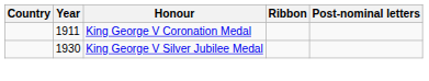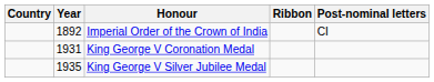+ row: 1892 | Imperial Order of the Crown of India | CI
King George V Coronation Medal | Year: 1911 -> 1931
King George V Silver Jubilee Medal | Year: 1930 -> 1935
